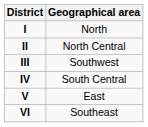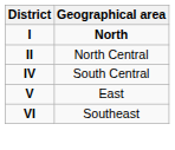I | Geographical area: normal -> bold
- row: III | Southwest
